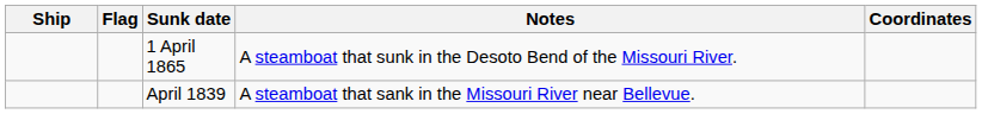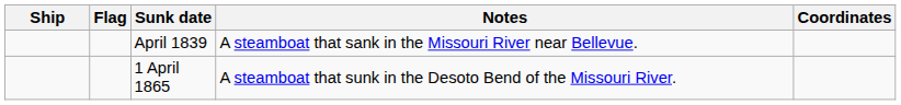rows swapped: 1 April 1865 <-> April 1839
